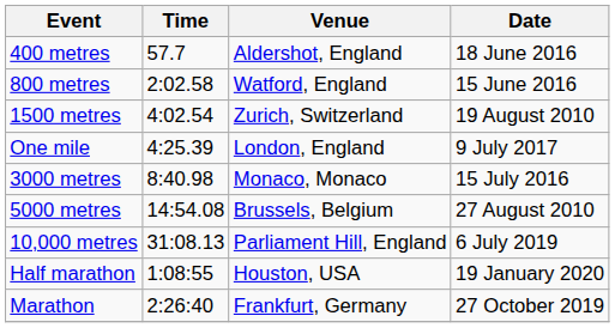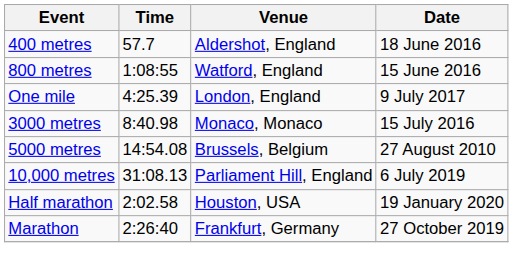800 metres | Time: 2:02.58 -> 1:08:55
- row: 1500 metres | 4:02.54 | Zurich, Switzerland | 19 August 2010
Half marathon | Time: 1:08:55 -> 2:02.58
